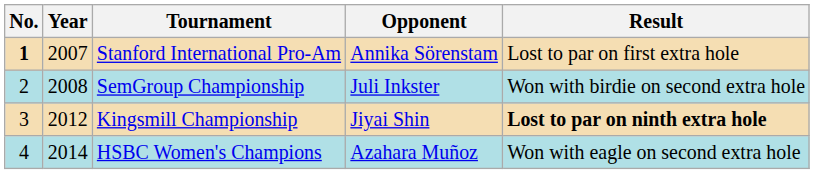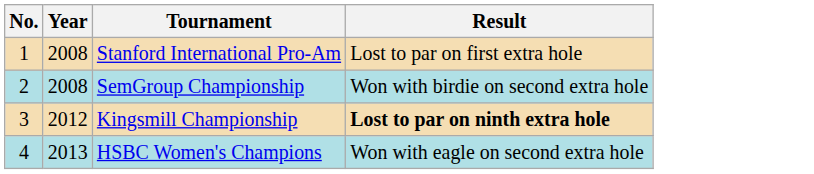- column: Opponent | Annika Sörenstam | Juli Inkster | Jiyai Shin | Azahara Muñoz
Stanford International Pro-Am | No.: bold -> normal
Stanford International Pro-Am | Year: 2007 -> 2008
HSBC Women's Champions | Year: 2014 -> 2013
